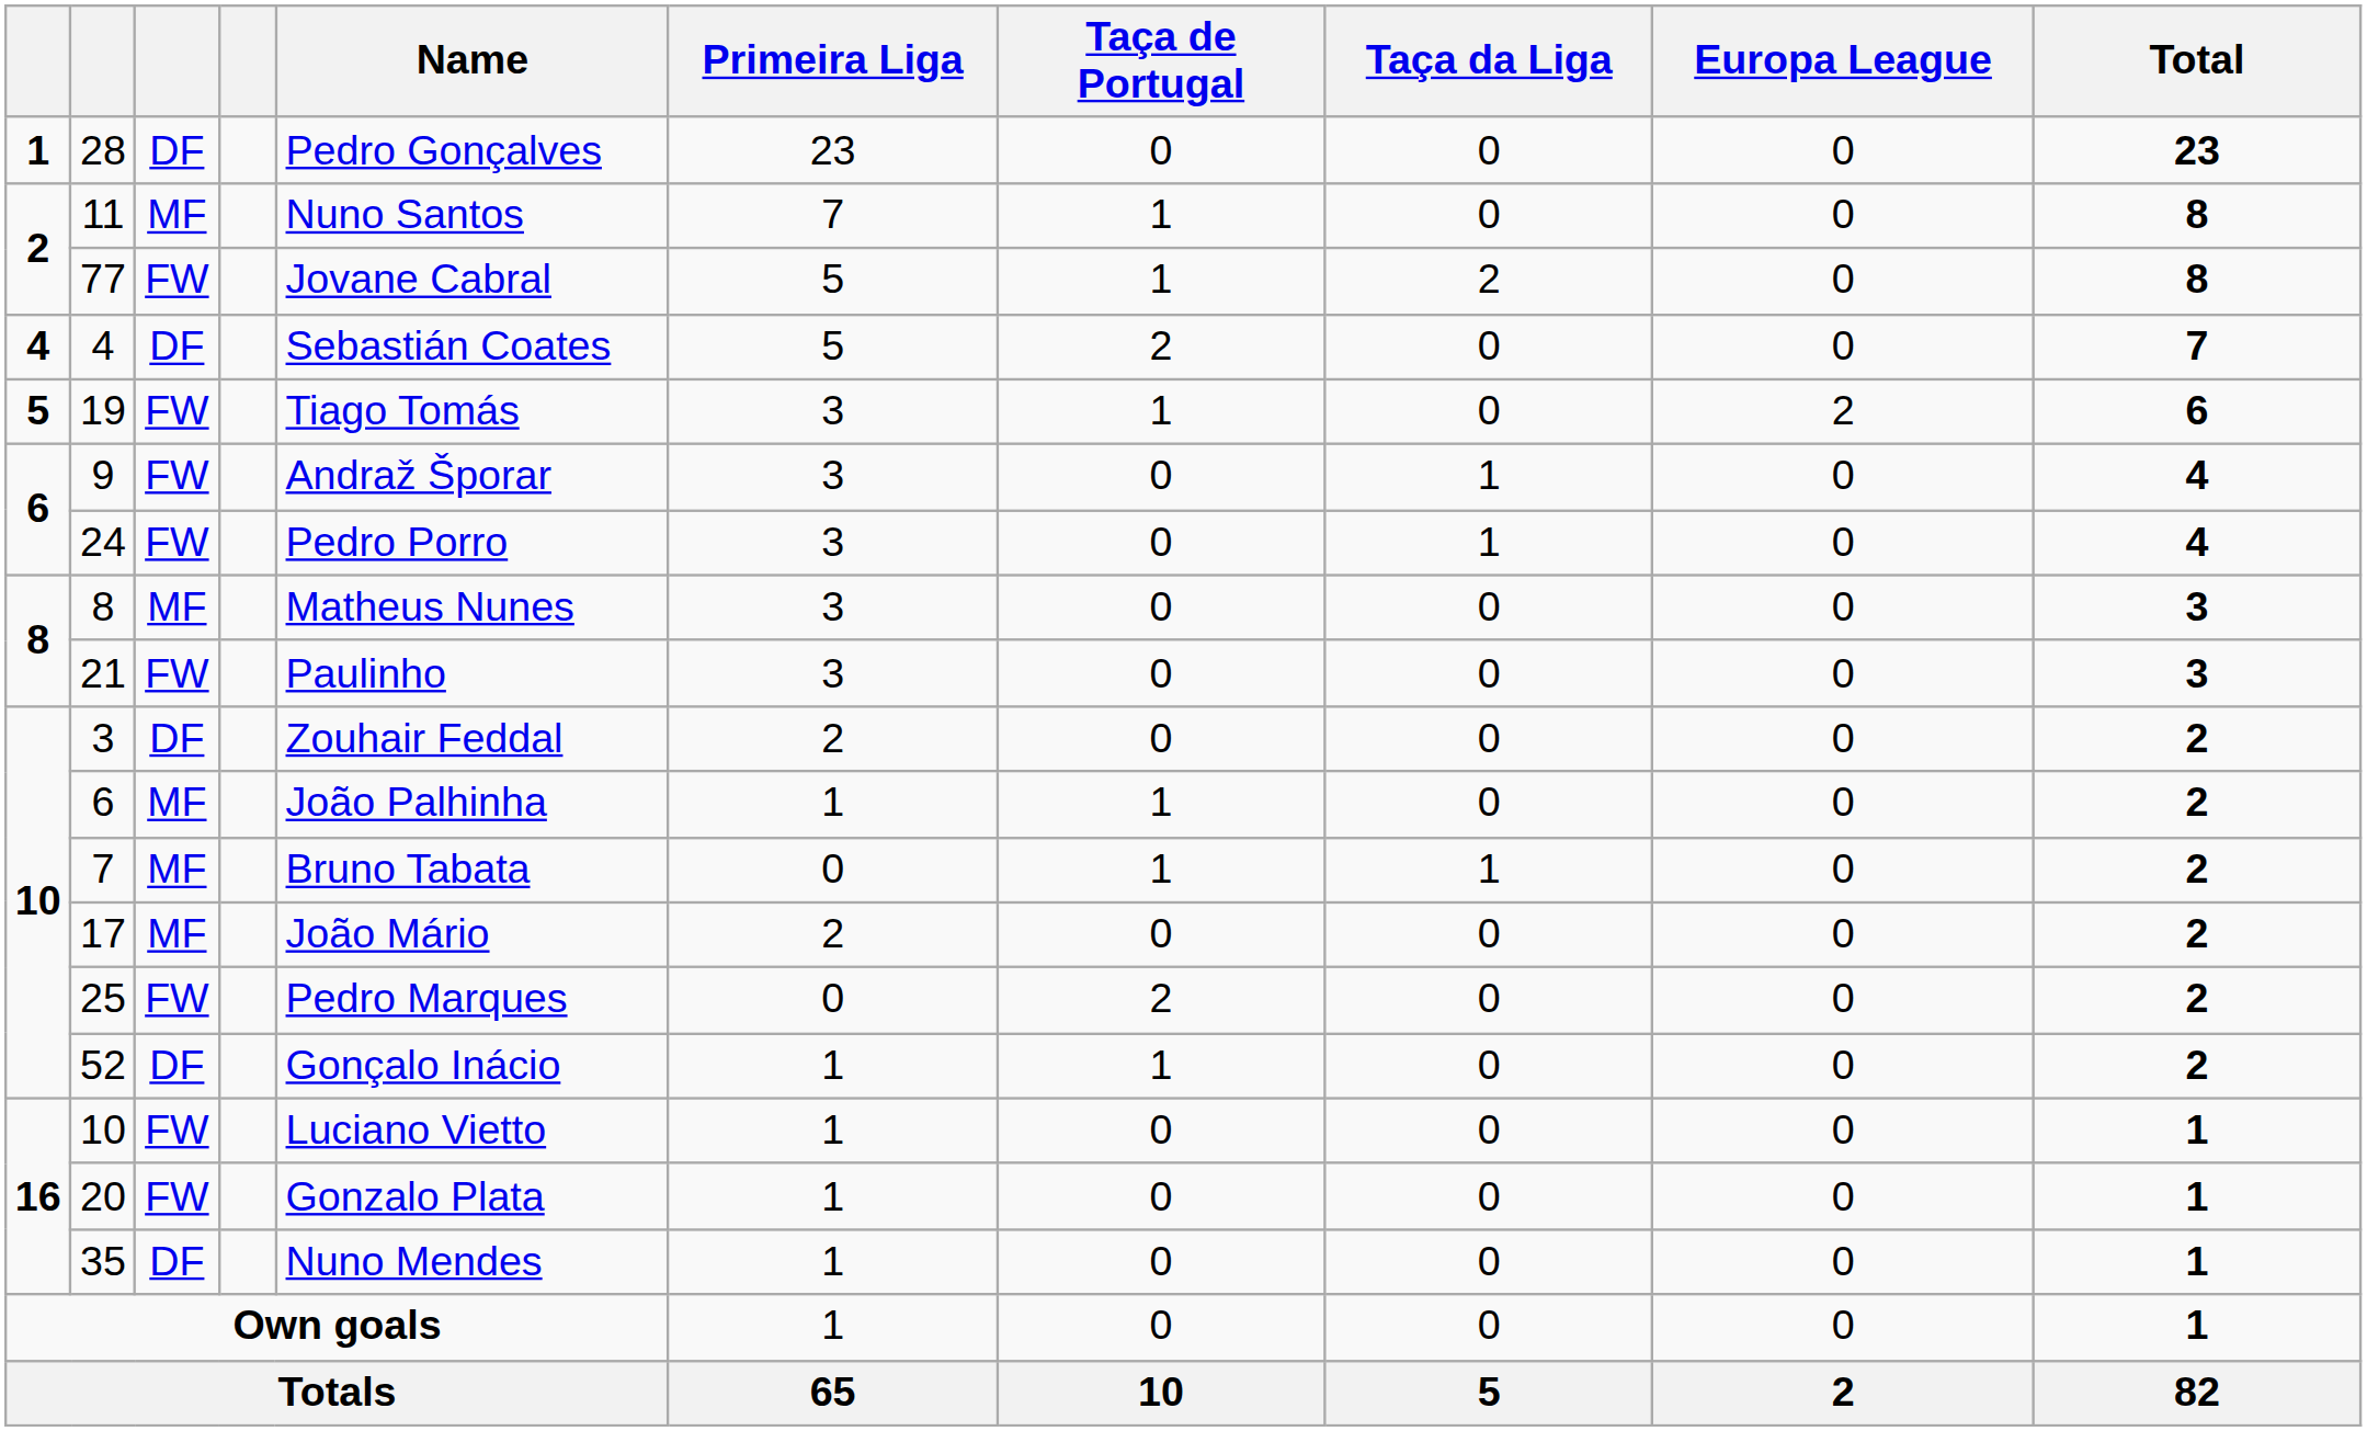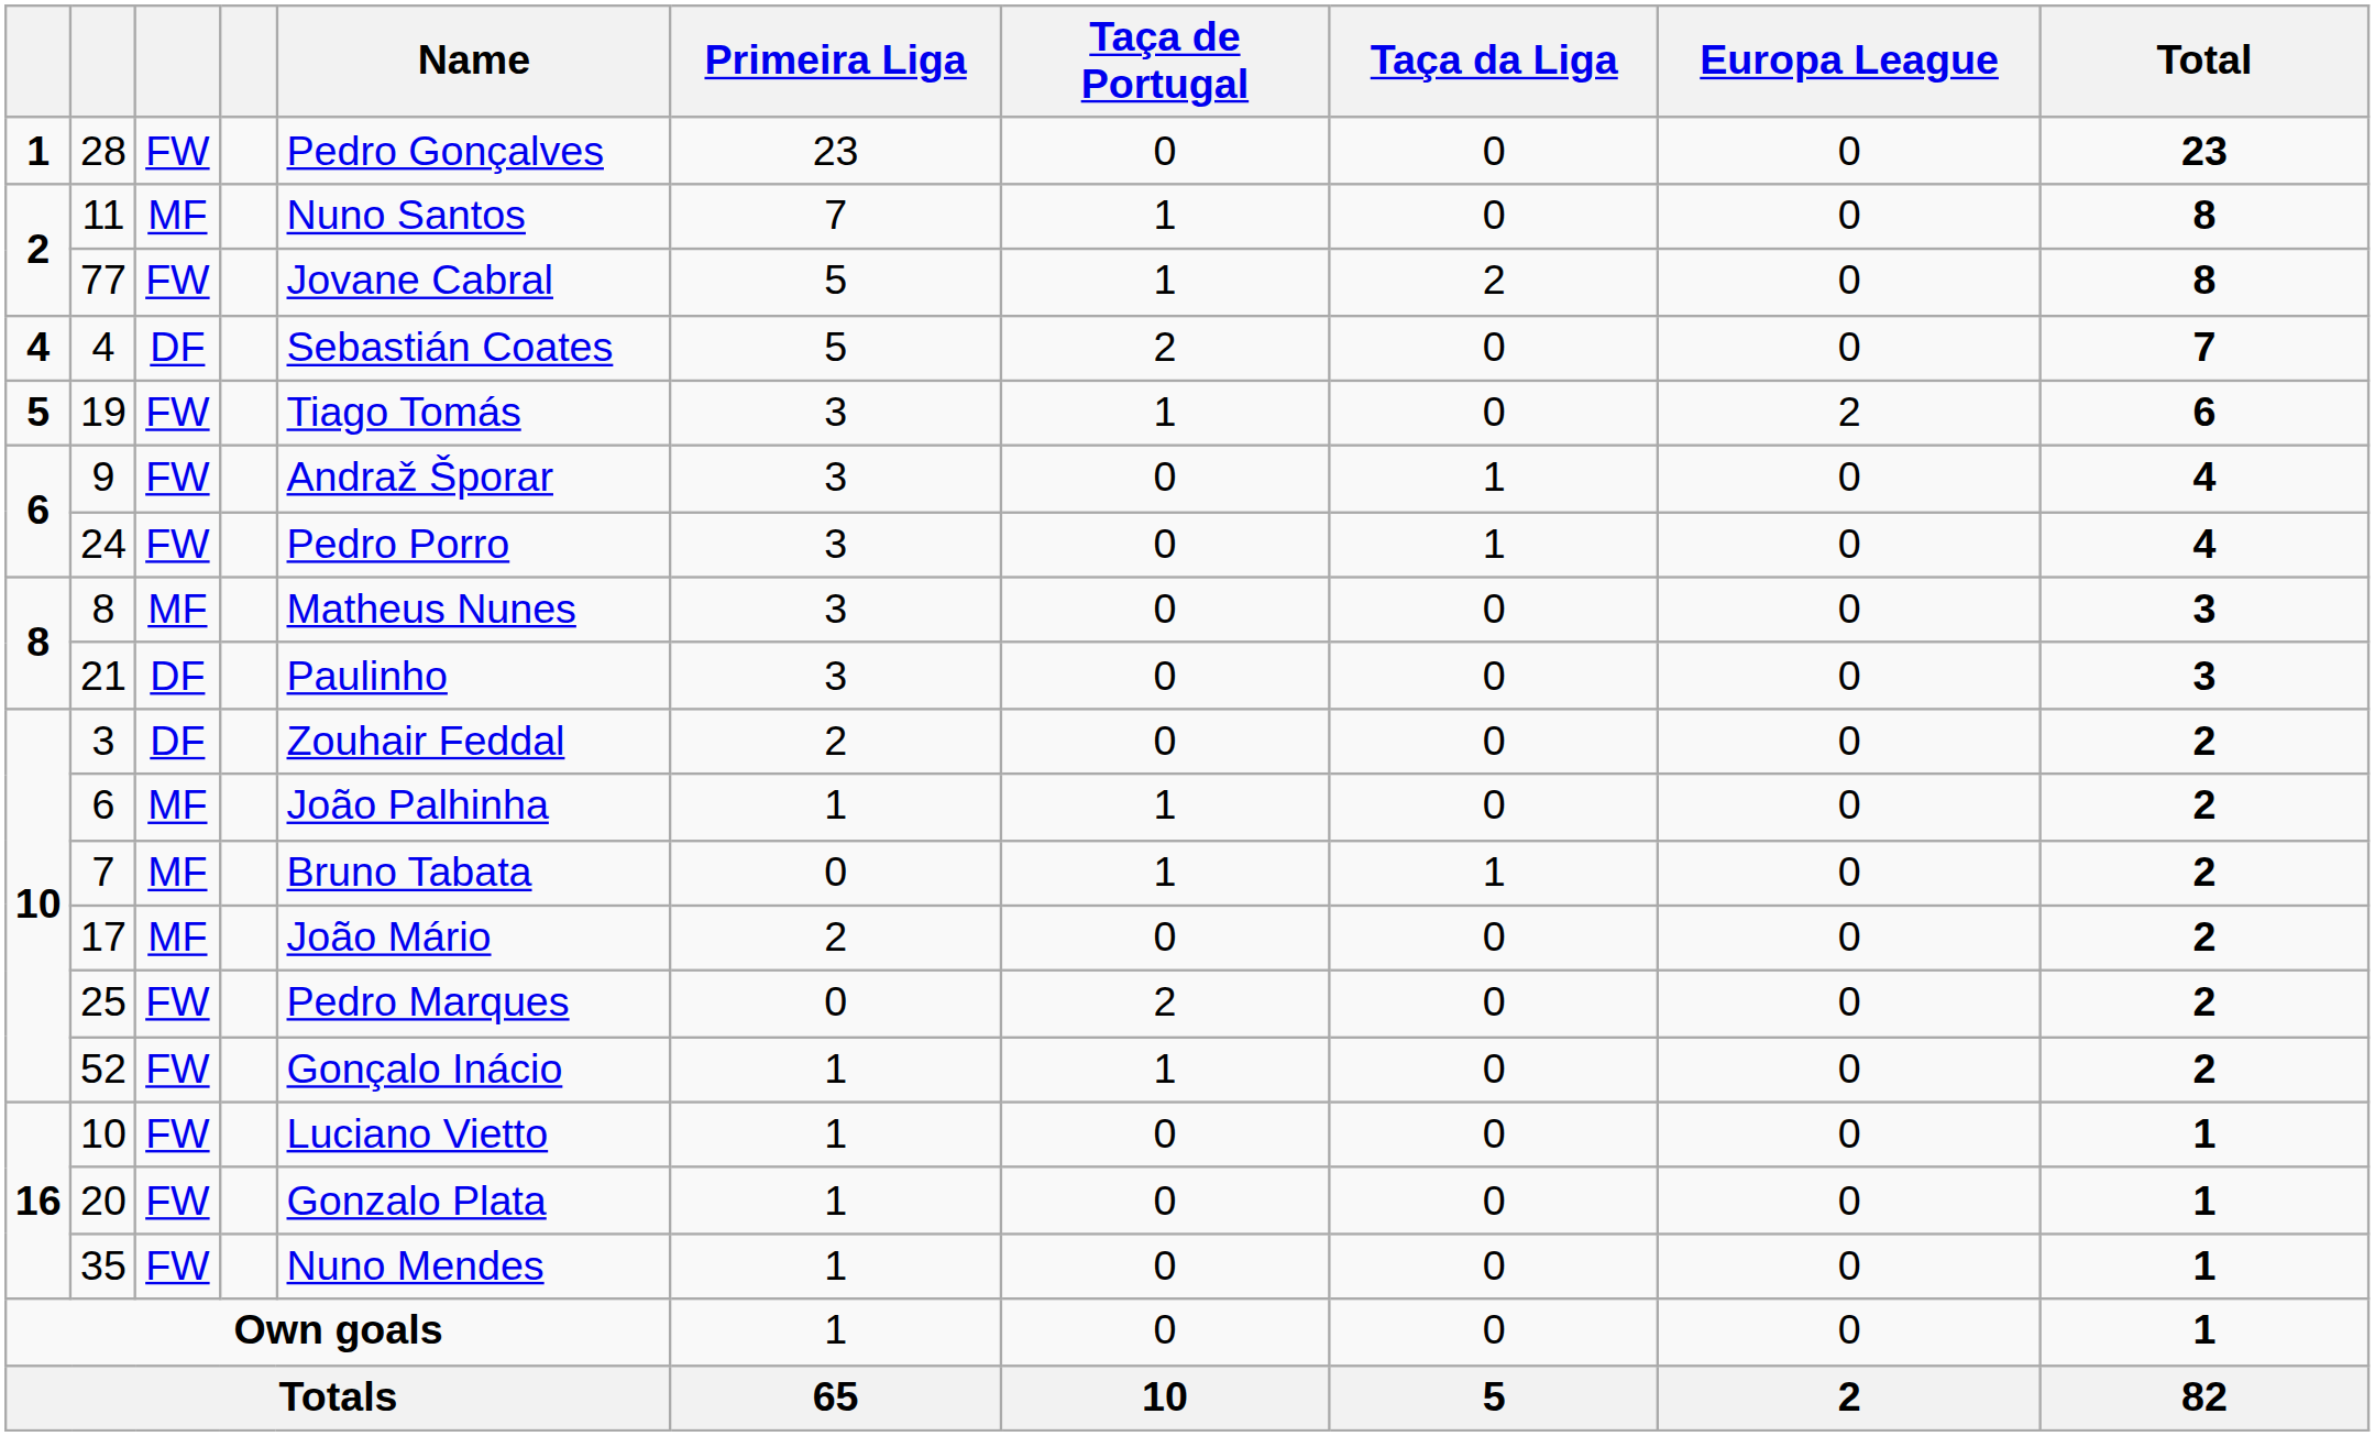28 | column 3: DF -> FW
21 | column 3: FW -> DF
52 | column 3: DF -> FW
35 | column 3: DF -> FW
